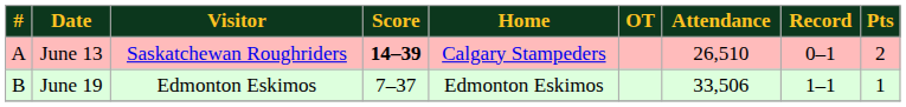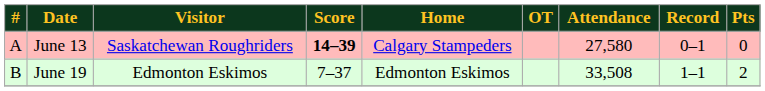June 13 | Attendance: 26,510 -> 27,580
June 13 | Pts: 2 -> 0
June 19 | Attendance: 33,506 -> 33,508
June 19 | Pts: 1 -> 2
